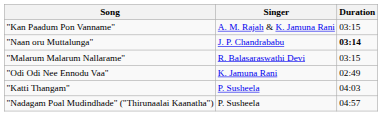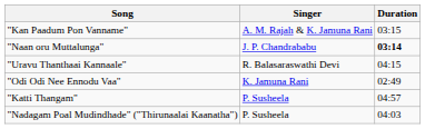- row: "Malarum Malarum Nallarame" | R. Balasaraswathi Devi | 03:15
+ row: "Uravu Thanthaai Kannaale" | R. Balasaraswathi Devi | 04:15
"Katti Thangam" | Duration: 04:03 -> 04:57
"Nadagam Poal Mudindhade" ("Thirunaalai Kaanatha") | Duration: 04:57 -> 04:03
